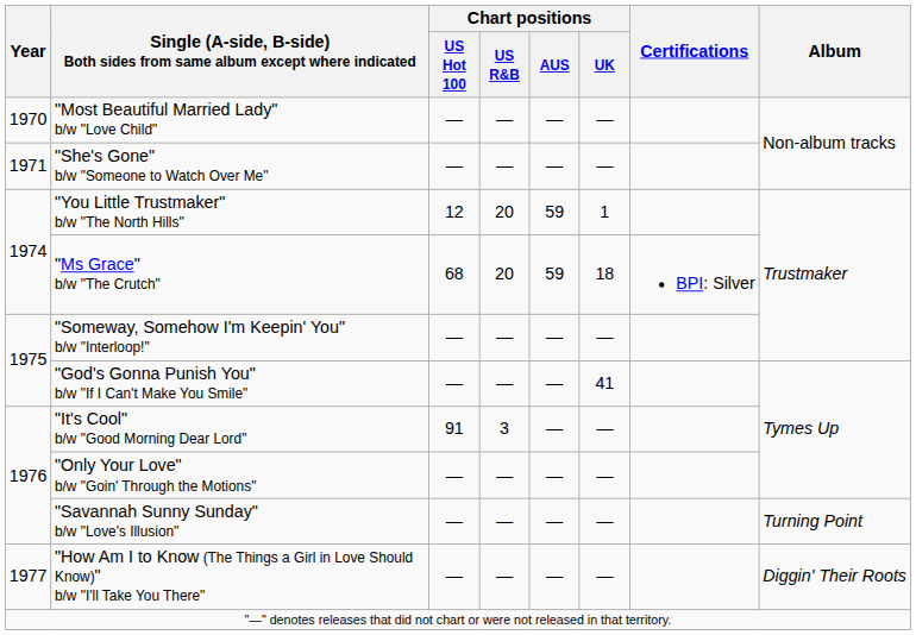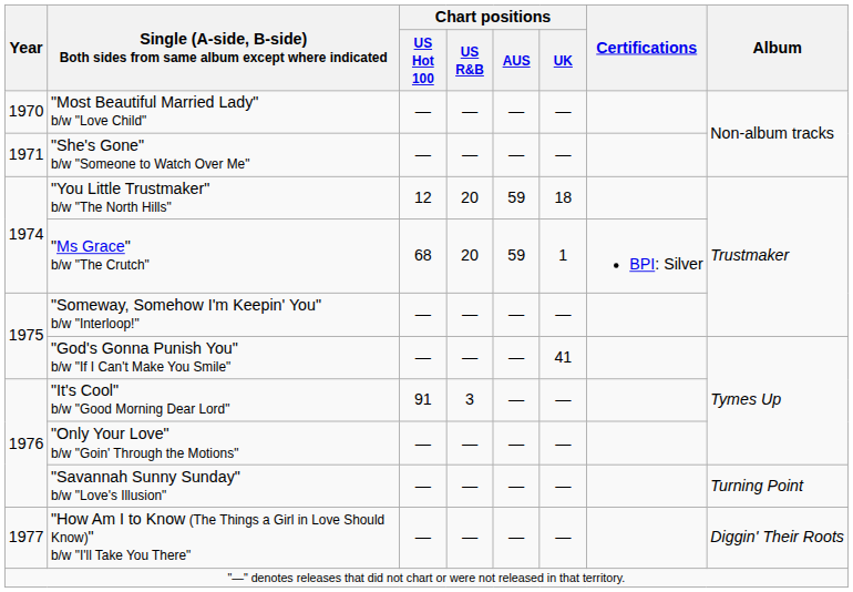"You Little Trustmaker" b/w "The North Hills" | Chart positions / UK: 1 -> 18
"Ms Grace" b/w "The Crutch" | Chart positions / UK: 18 -> 1
